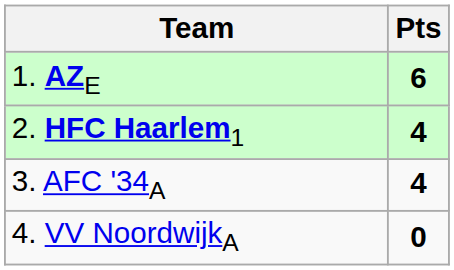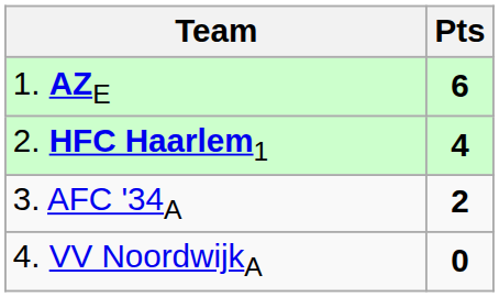3. AFC '34A | Pts: 4 -> 2
